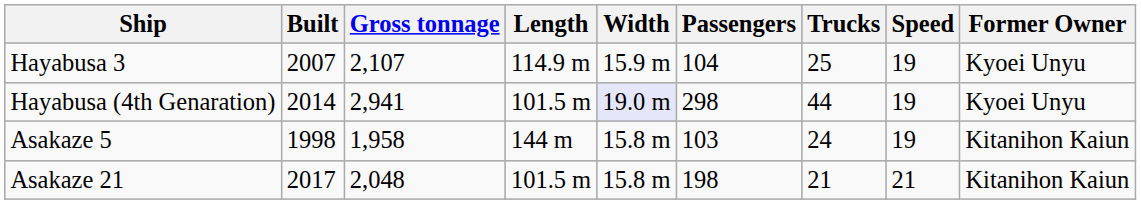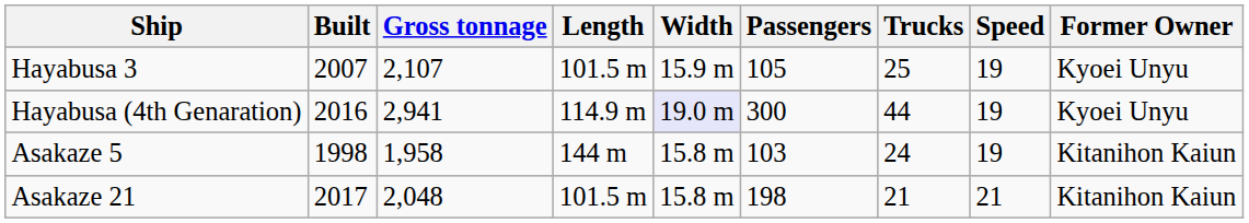Hayabusa 3 | Length: 114.9 m -> 101.5 m
Hayabusa 3 | Passengers: 104 -> 105
Hayabusa (4th Genaration) | Built: 2014 -> 2016
Hayabusa (4th Genaration) | Length: 101.5 m -> 114.9 m
Hayabusa (4th Genaration) | Passengers: 298 -> 300
